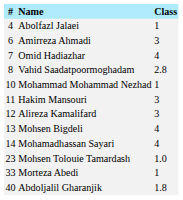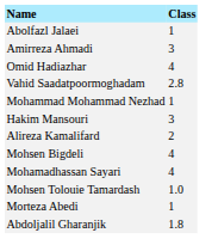- column: # | 4 | 6 | 7 | 8 | 10 | 11 | 12 | 13 | 14 | 23 | 33 | 40
Alireza Kamalifard | Class: 3 -> 2
